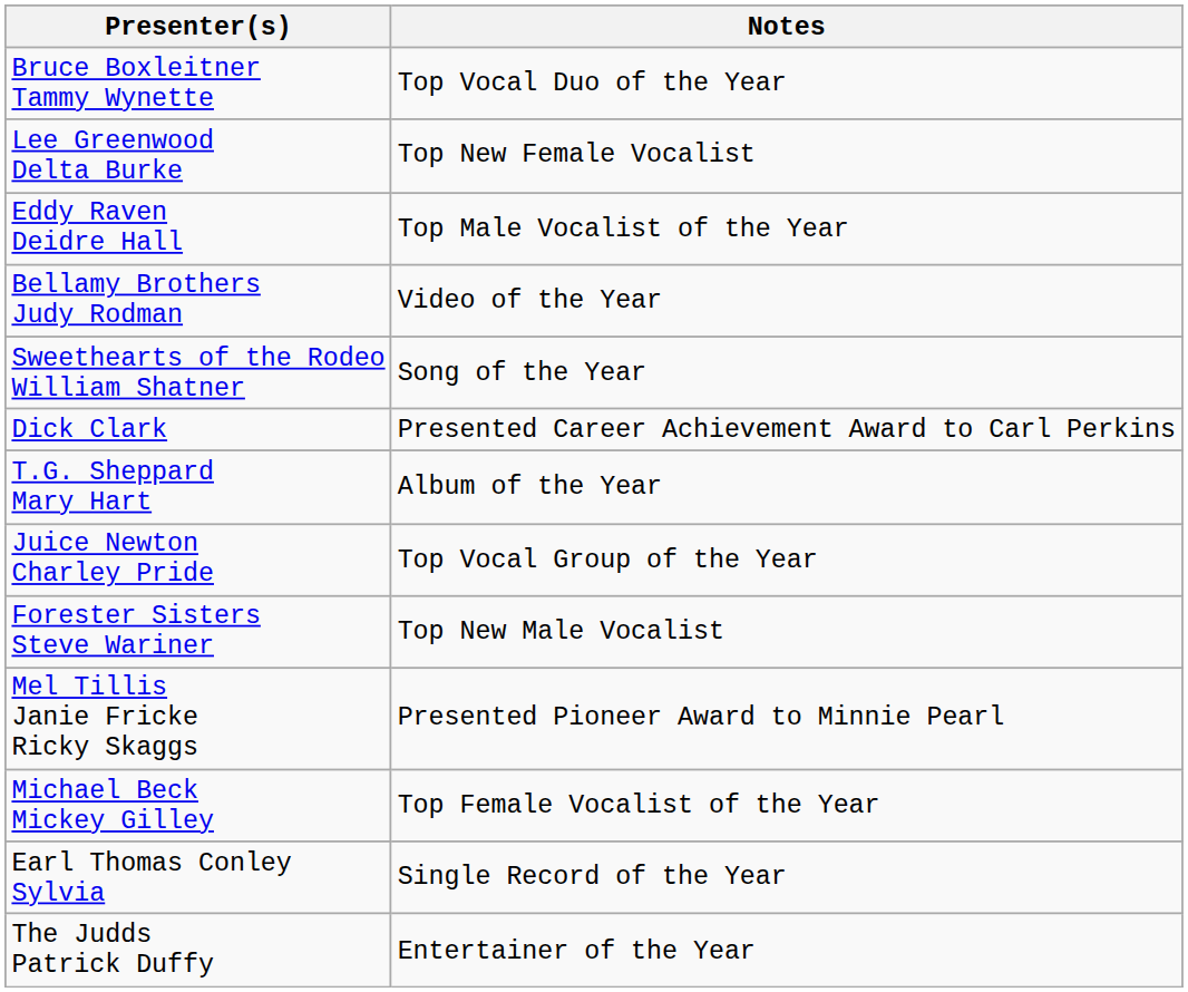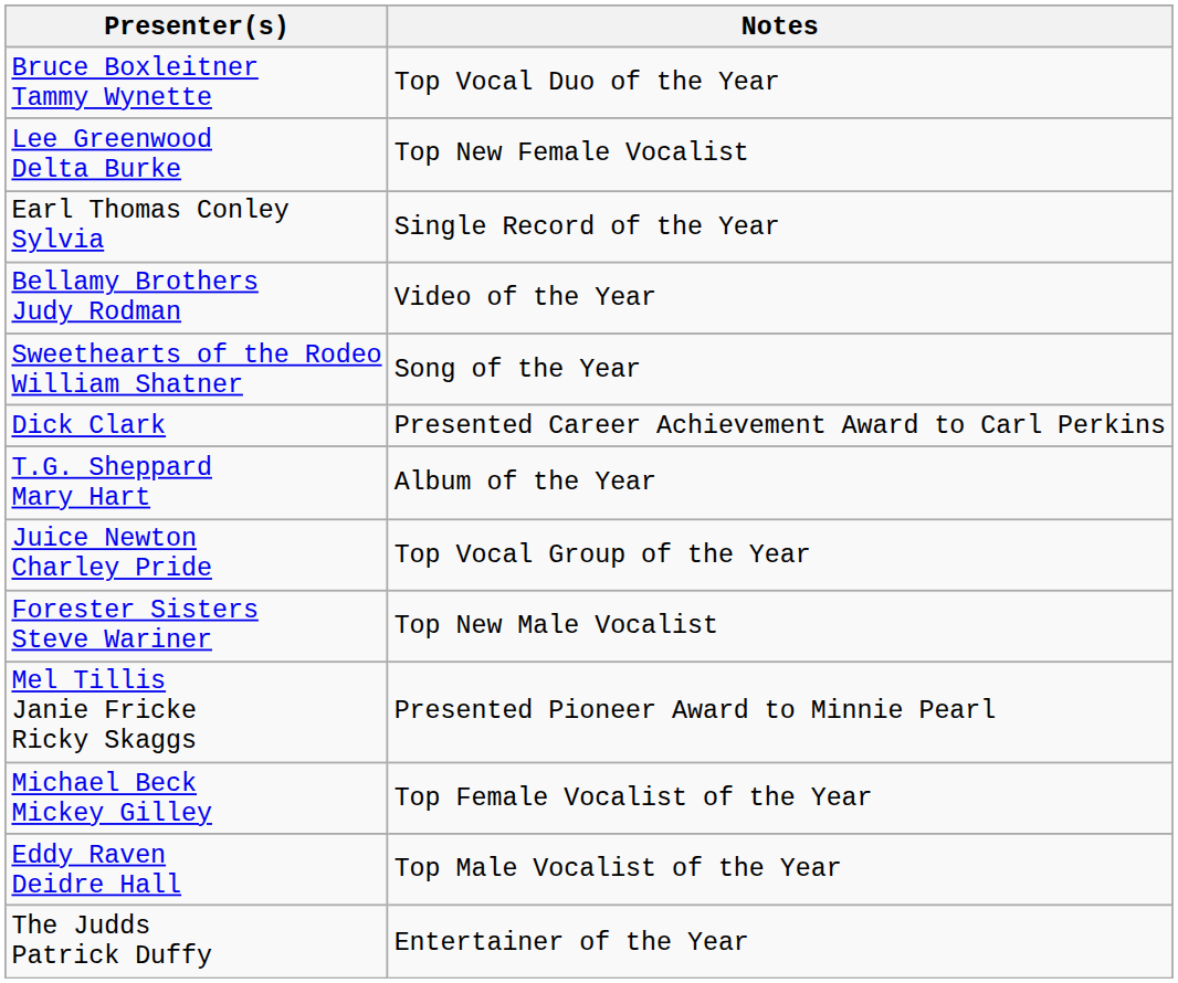rows swapped: Eddy Raven Deidre Hall <-> Earl Thomas Conley Sylvia
